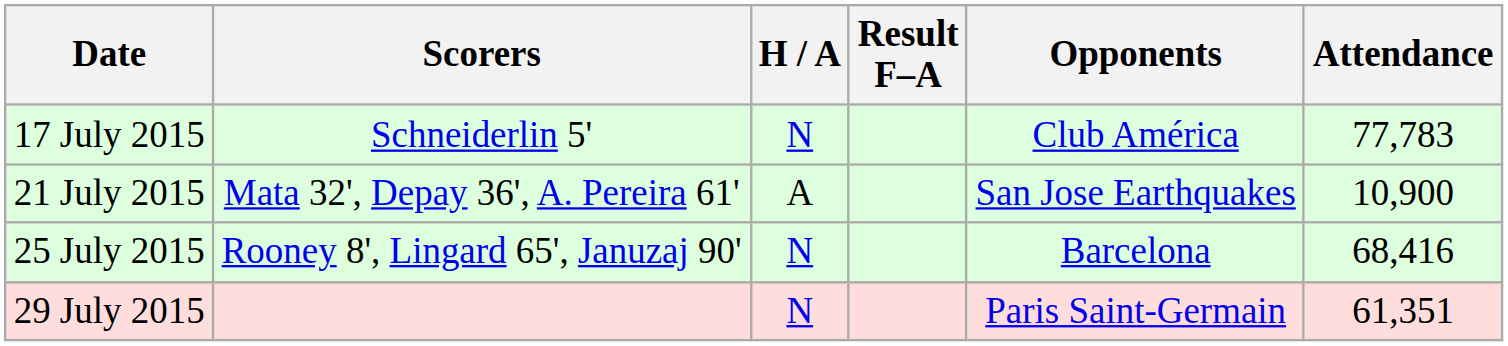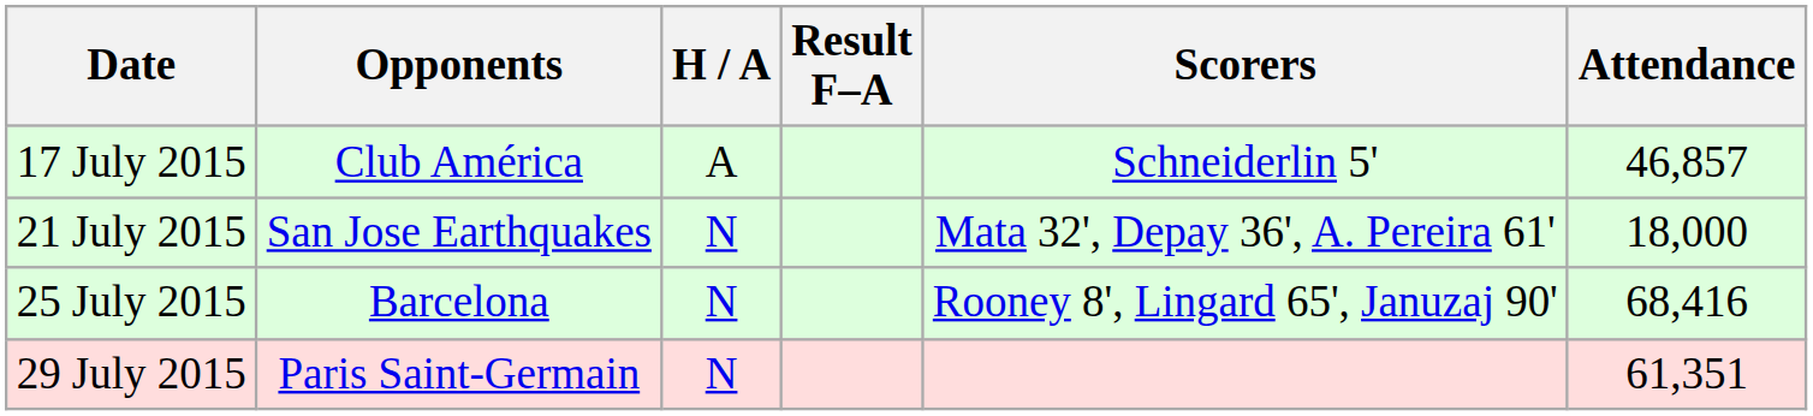columns swapped: Opponents <-> Scorers
17 July 2015 | H / A: N -> A
17 July 2015 | Attendance: 77,783 -> 46,857
21 July 2015 | H / A: A -> N
21 July 2015 | Attendance: 10,900 -> 18,000
